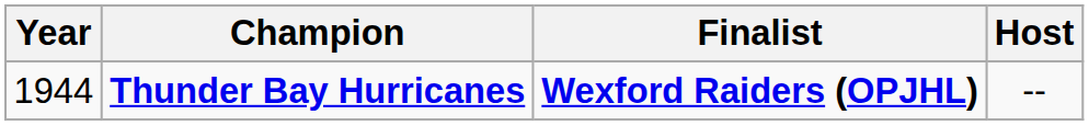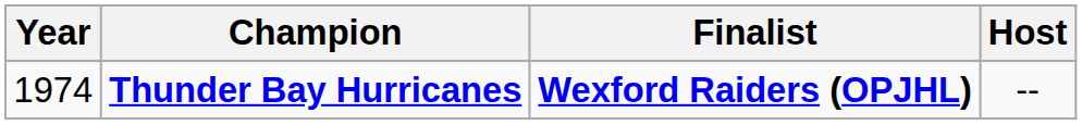Thunder Bay Hurricanes | Year: 1944 -> 1974
